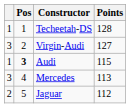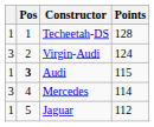Virgin-Audi | Points: 127 -> 124
Mercedes | Points: 113 -> 114
Jaguar | column 1: 2 -> 1
